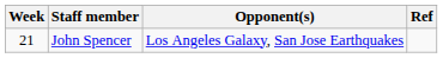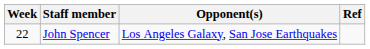John Spencer | Week: 21 -> 22
